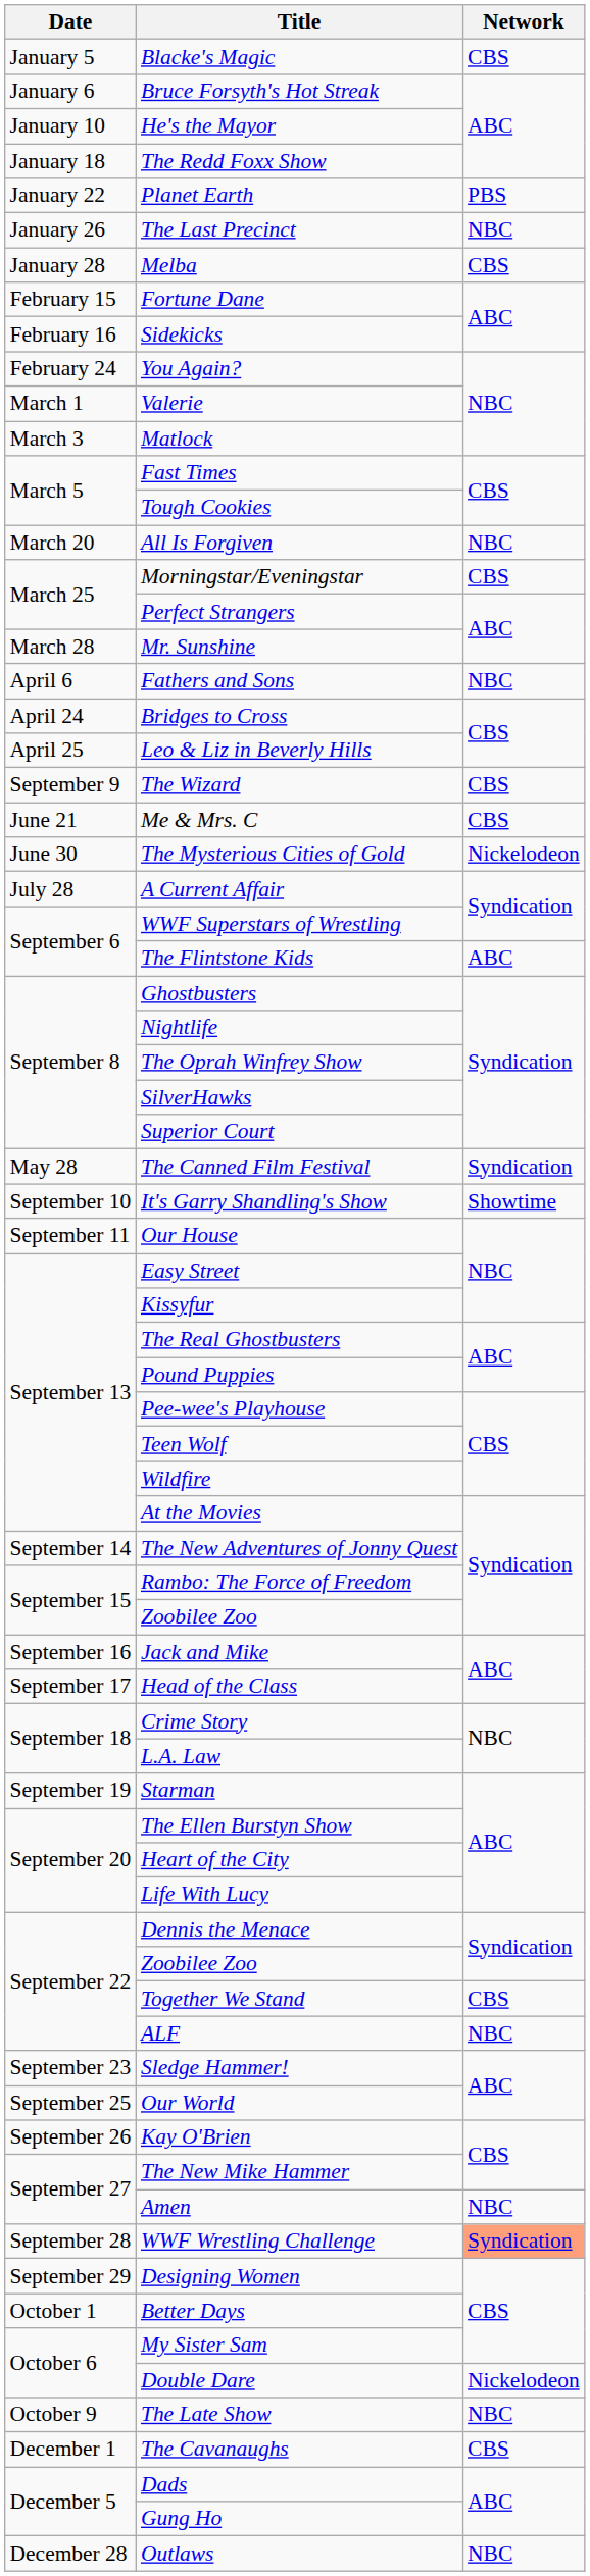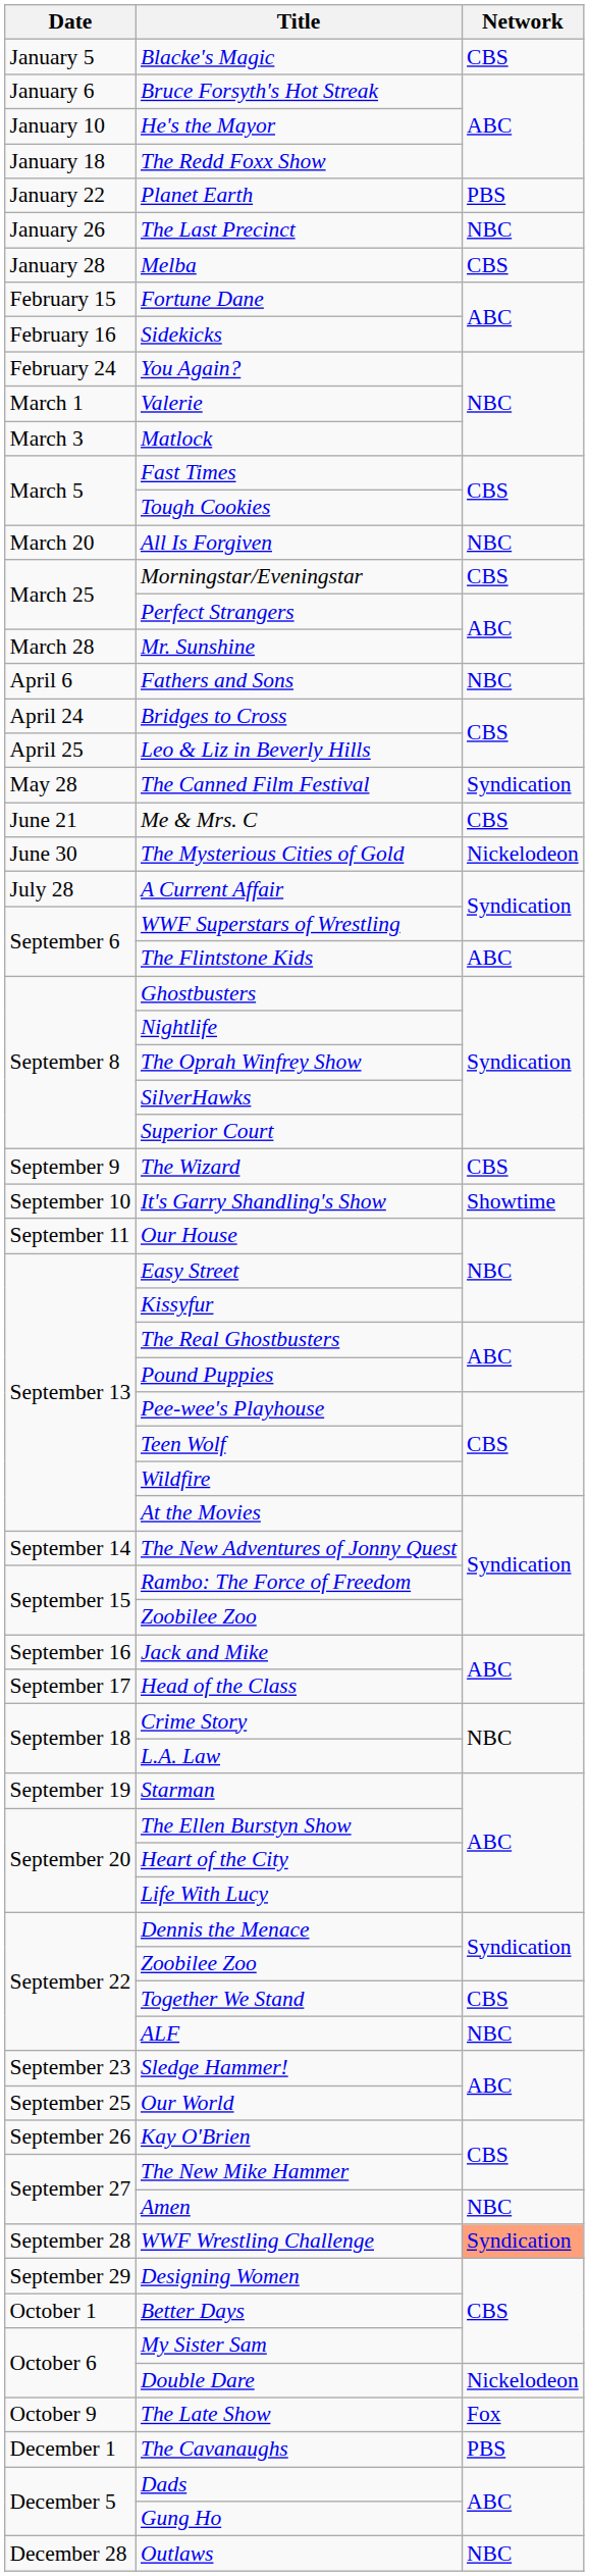rows swapped: The Canned Film Festival <-> The Wizard
The Late Show | Network: NBC -> Fox
The Cavanaughs | Network: CBS -> PBS
